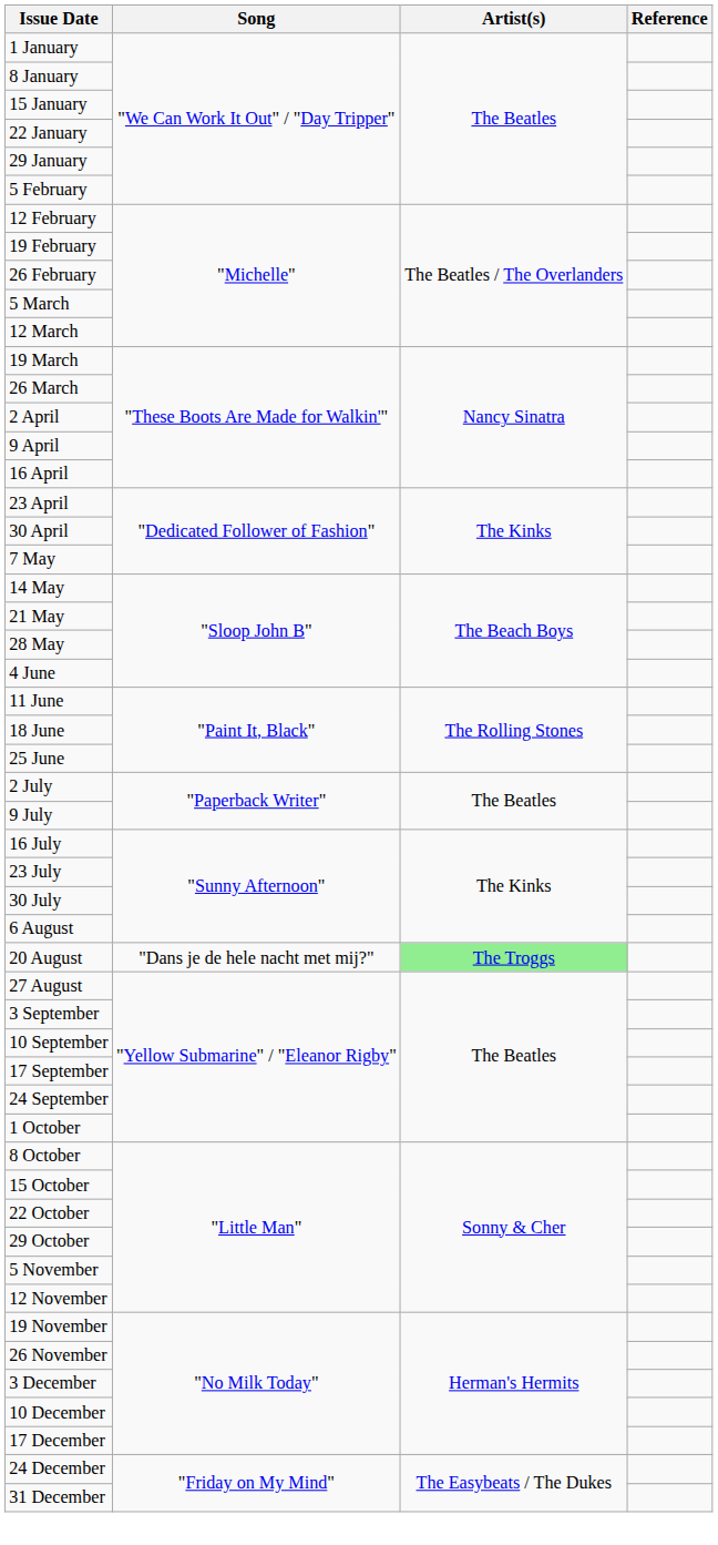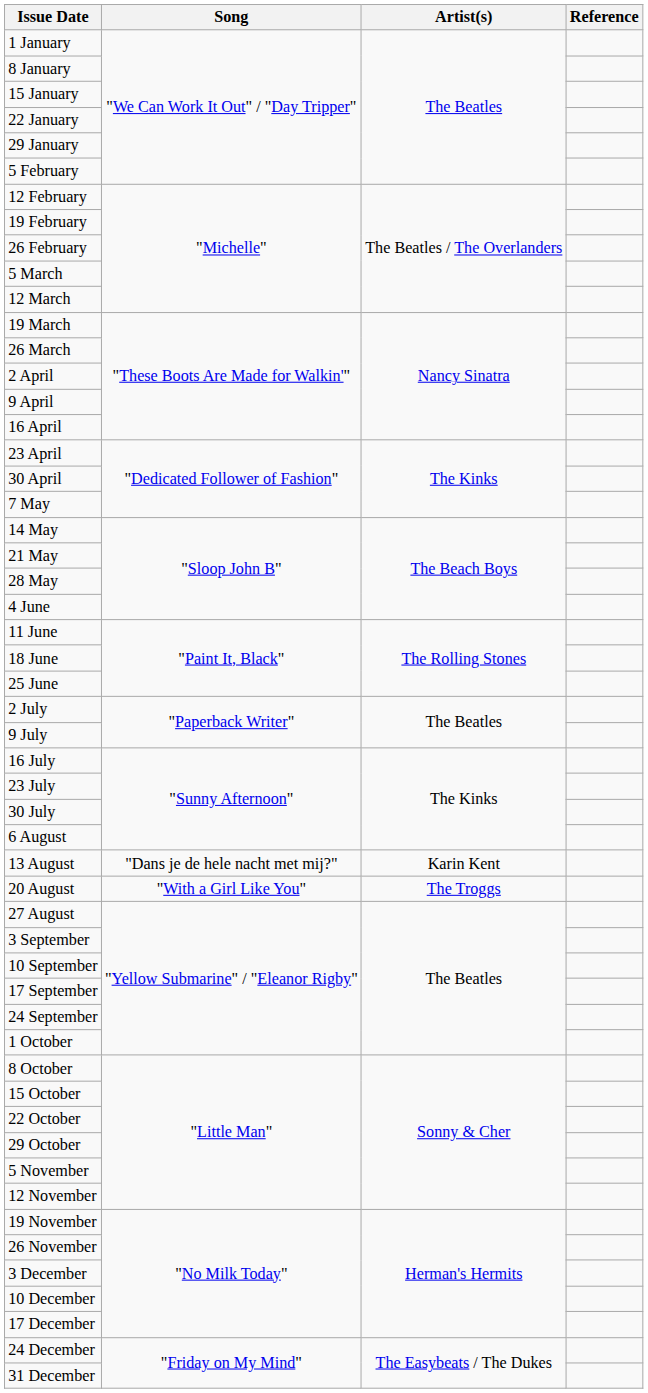+ row: 13 August | "Dans je de hele nacht met mij?" | Karin Kent
20 August | Song: "Dans je de hele nacht met mij?" -> "With a Girl Like You"
20 August | Artist(s): lightgreen background -> no background
